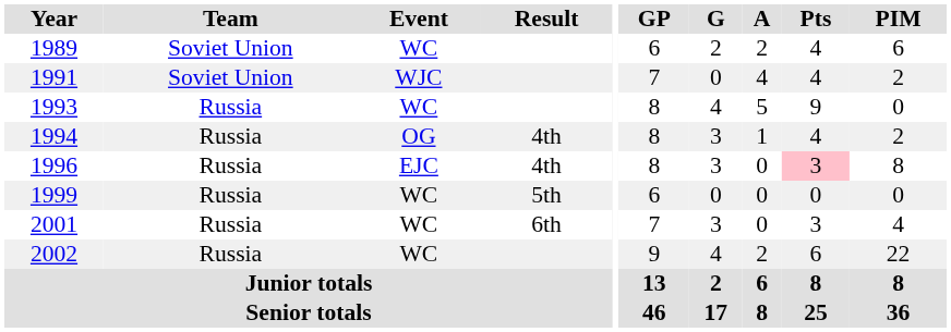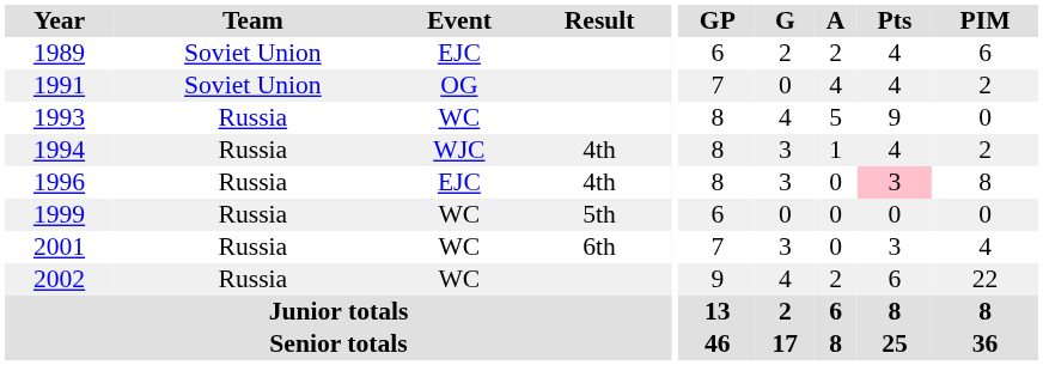1989 | Event: WC -> EJC
1991 | Event: WJC -> OG
1994 | Event: OG -> WJC
